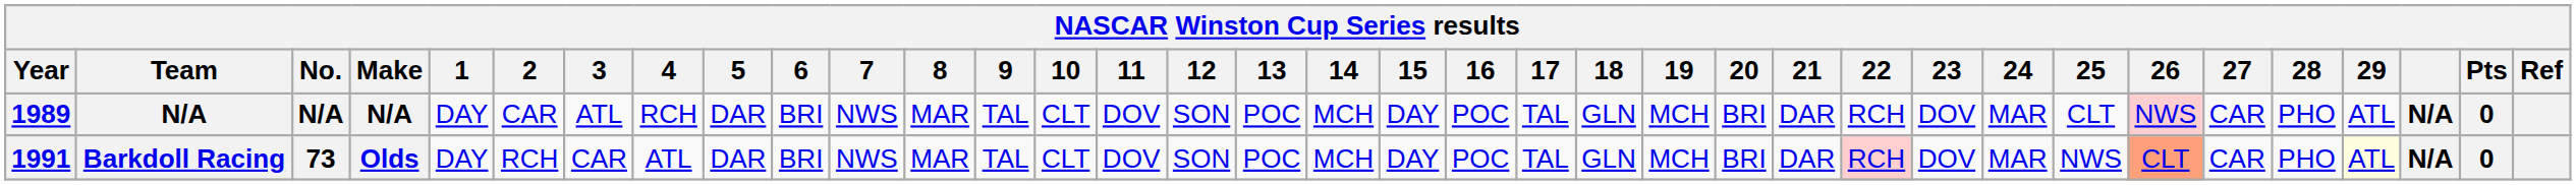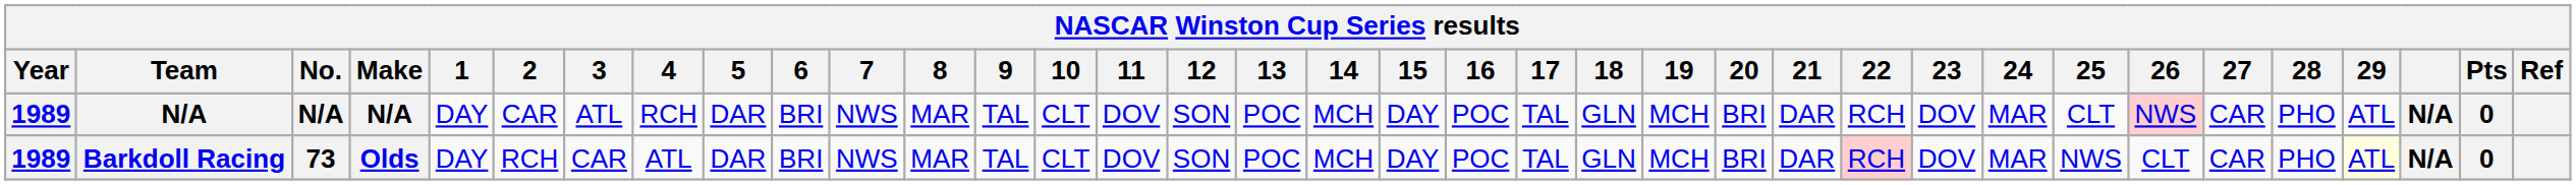Barkdoll Racing | Year: 1991 -> 1989
Barkdoll Racing | 26: lightsalmon background -> no background
